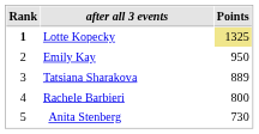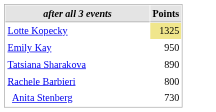- column: Rank | 1 | 2 | 3 | 4 | 5
Tatsiana Sharakova | Points: 889 -> 890
